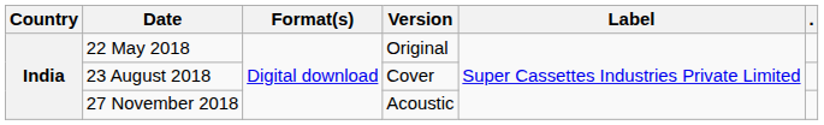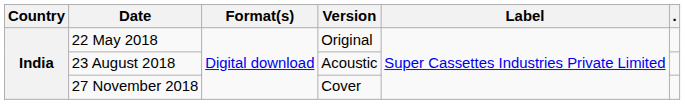23 August 2018 | Version: Cover -> Acoustic
27 November 2018 | Version: Acoustic -> Cover
